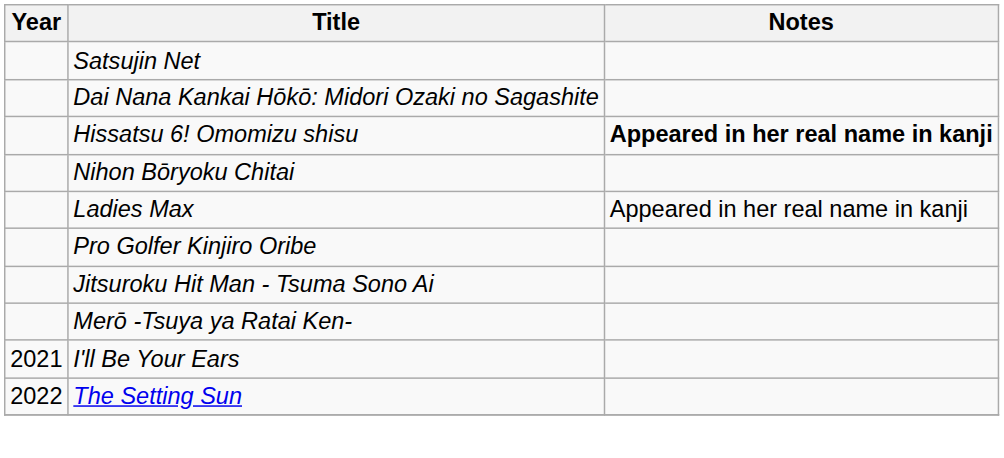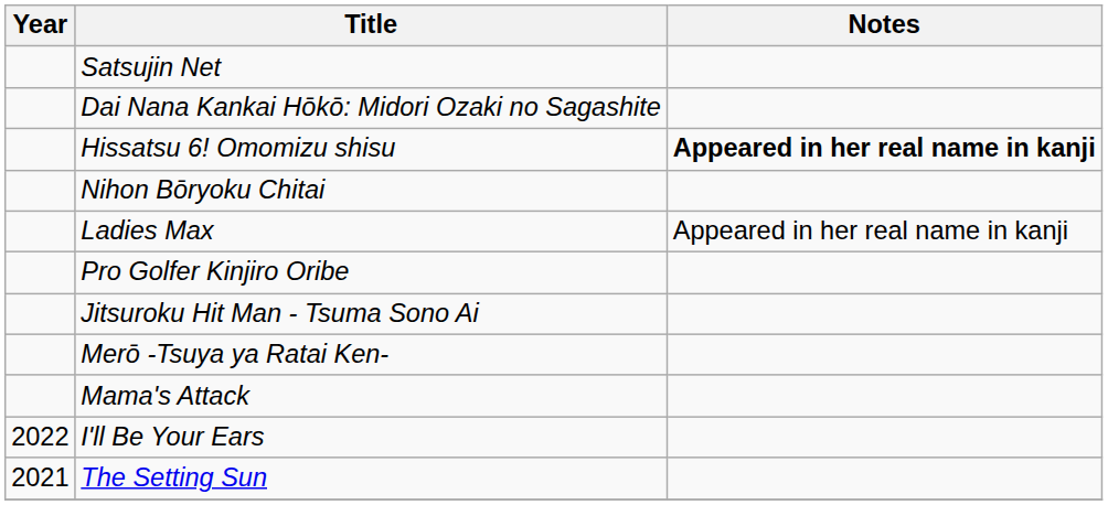+ row: Mama's Attack
I'll Be Your Ears | Year: 2021 -> 2022
The Setting Sun | Year: 2022 -> 2021
